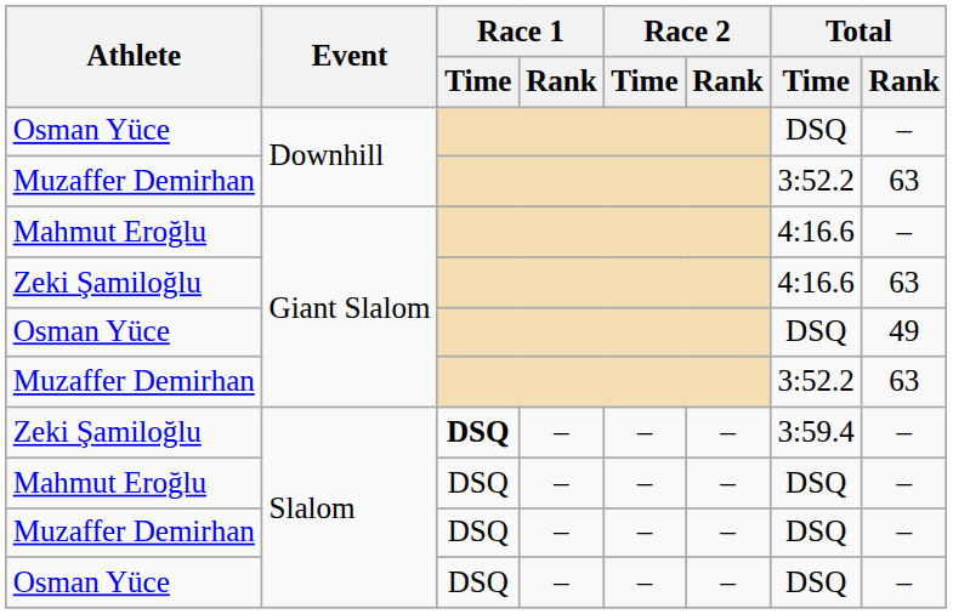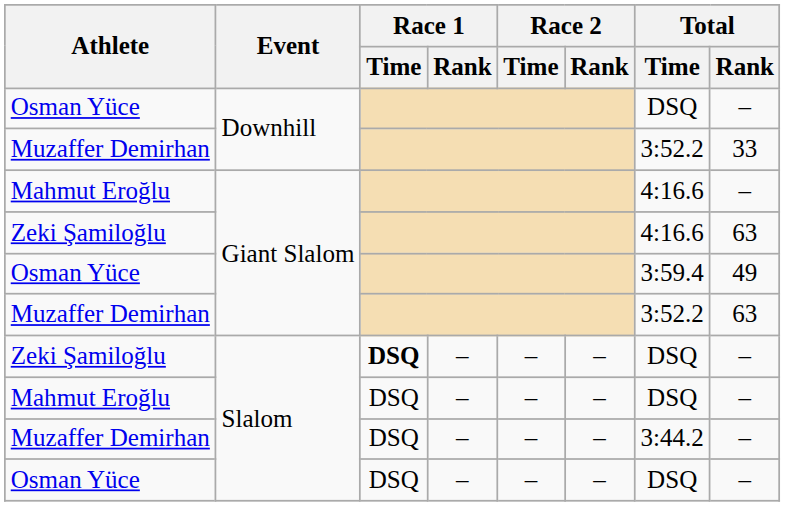Muzaffer Demirhan / Downhill | Total / Rank: 63 -> 33
Osman Yüce / Giant Slalom | Total / Time: DSQ -> 3:59.4
Zeki Şamiloğlu / Slalom | Total / Time: 3:59.4 -> DSQ
Muzaffer Demirhan / Slalom | Total / Time: DSQ -> 3:44.2
